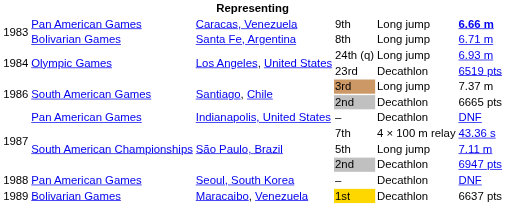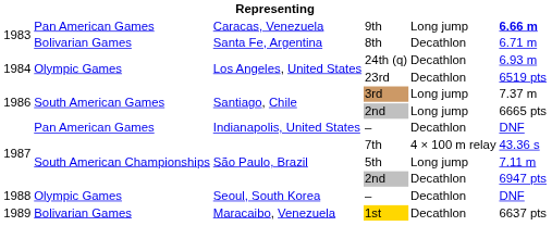8th | column 5: Long jump -> Decathlon
24th (q) | column 5: Long jump -> Decathlon
Santiago, Chile / 2nd | column 5: Decathlon -> Long jump
Seoul, South Korea / – | column 2: Pan American Games -> Olympic Games
